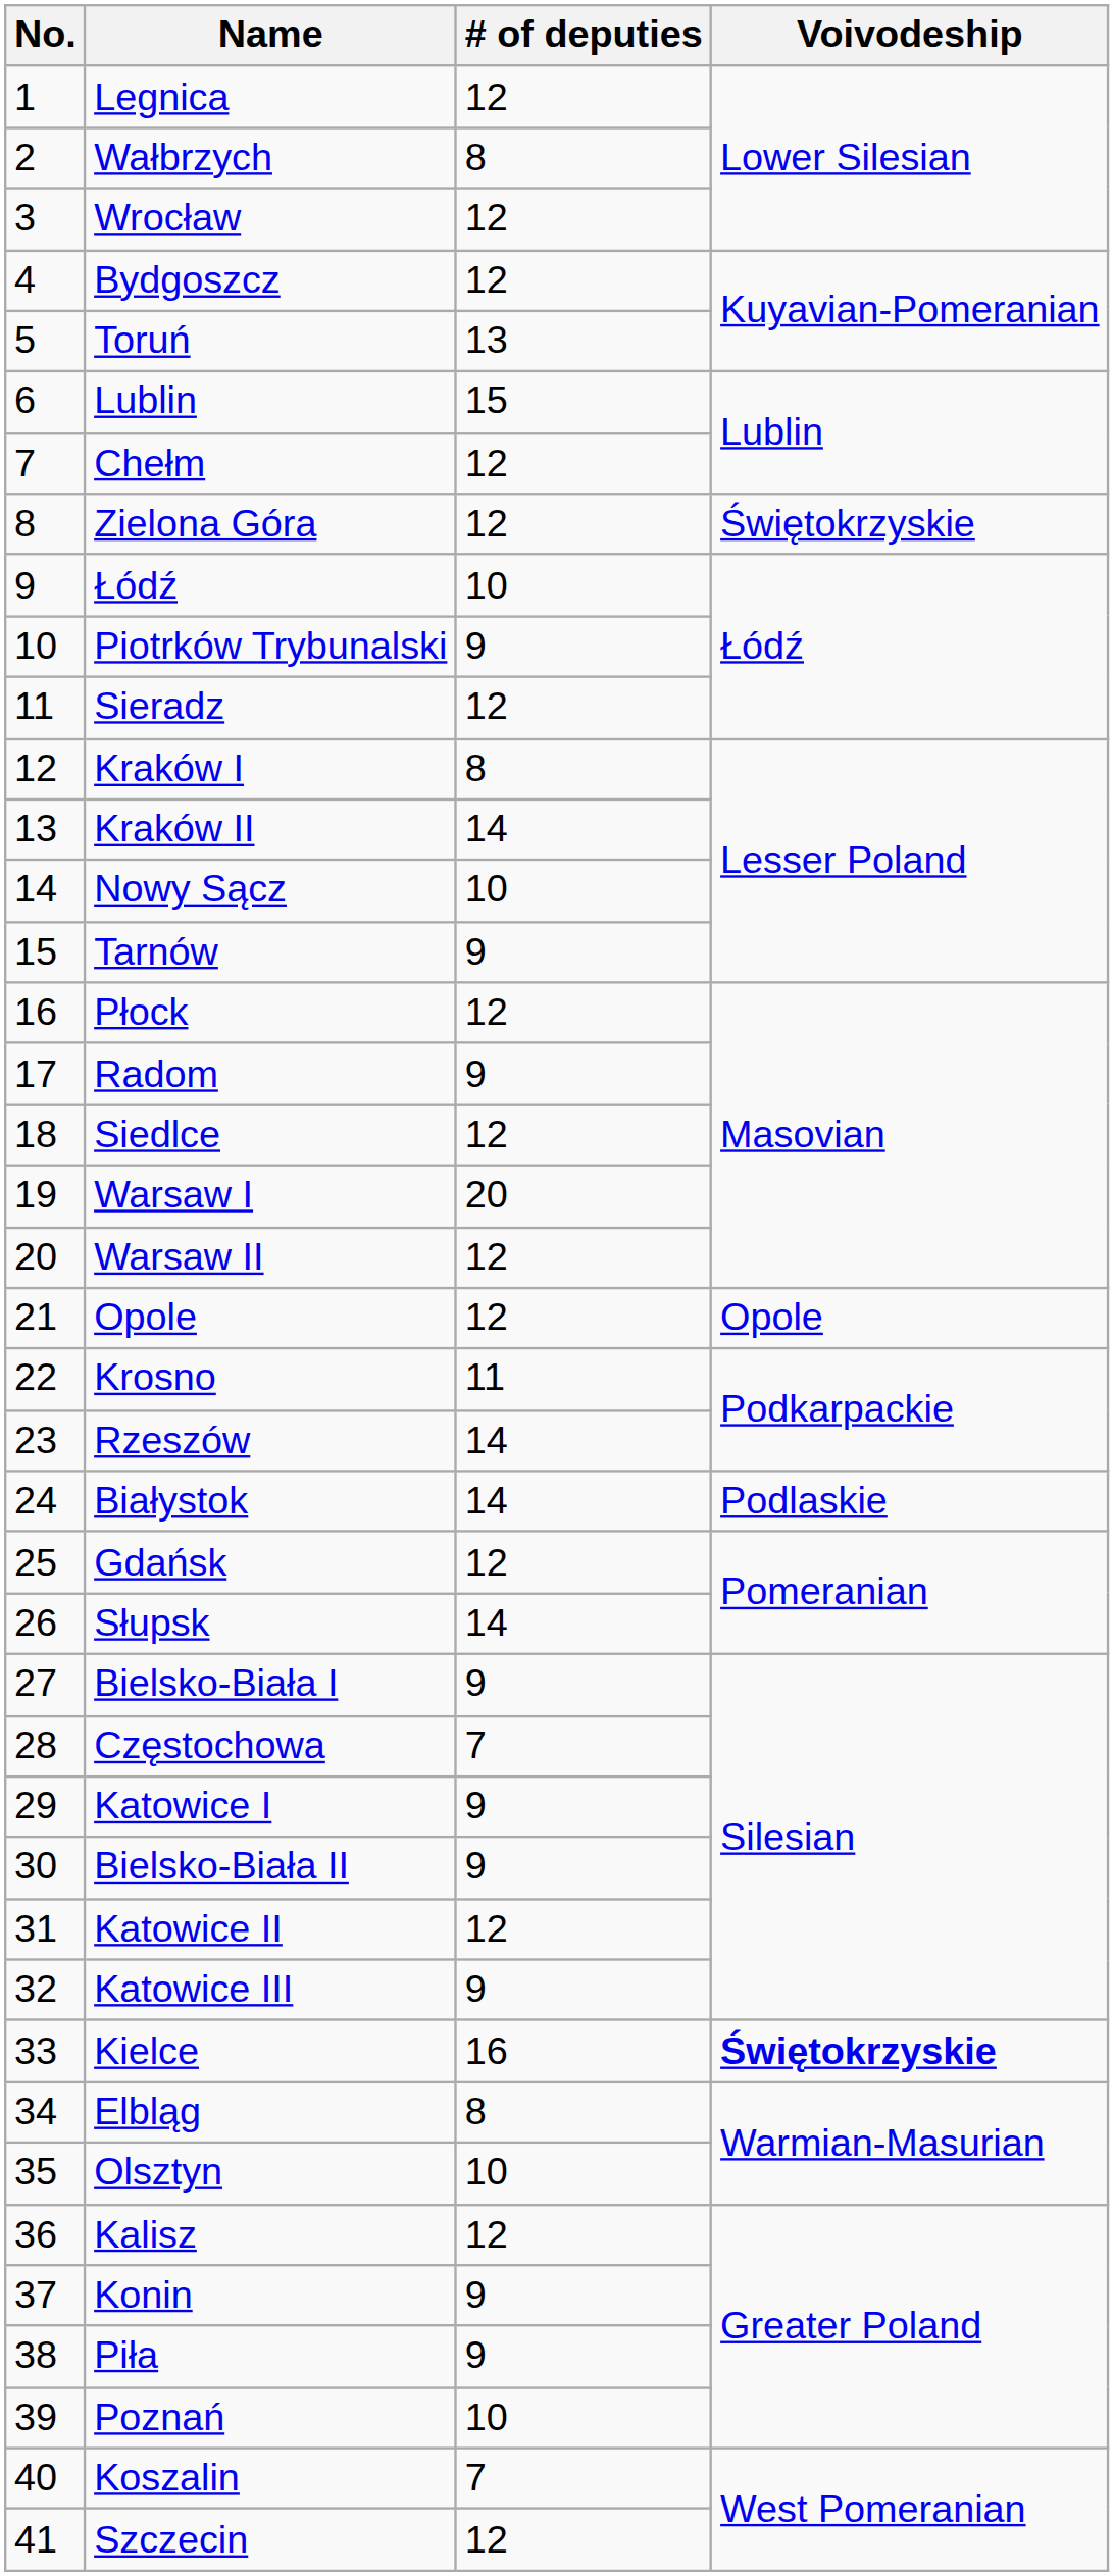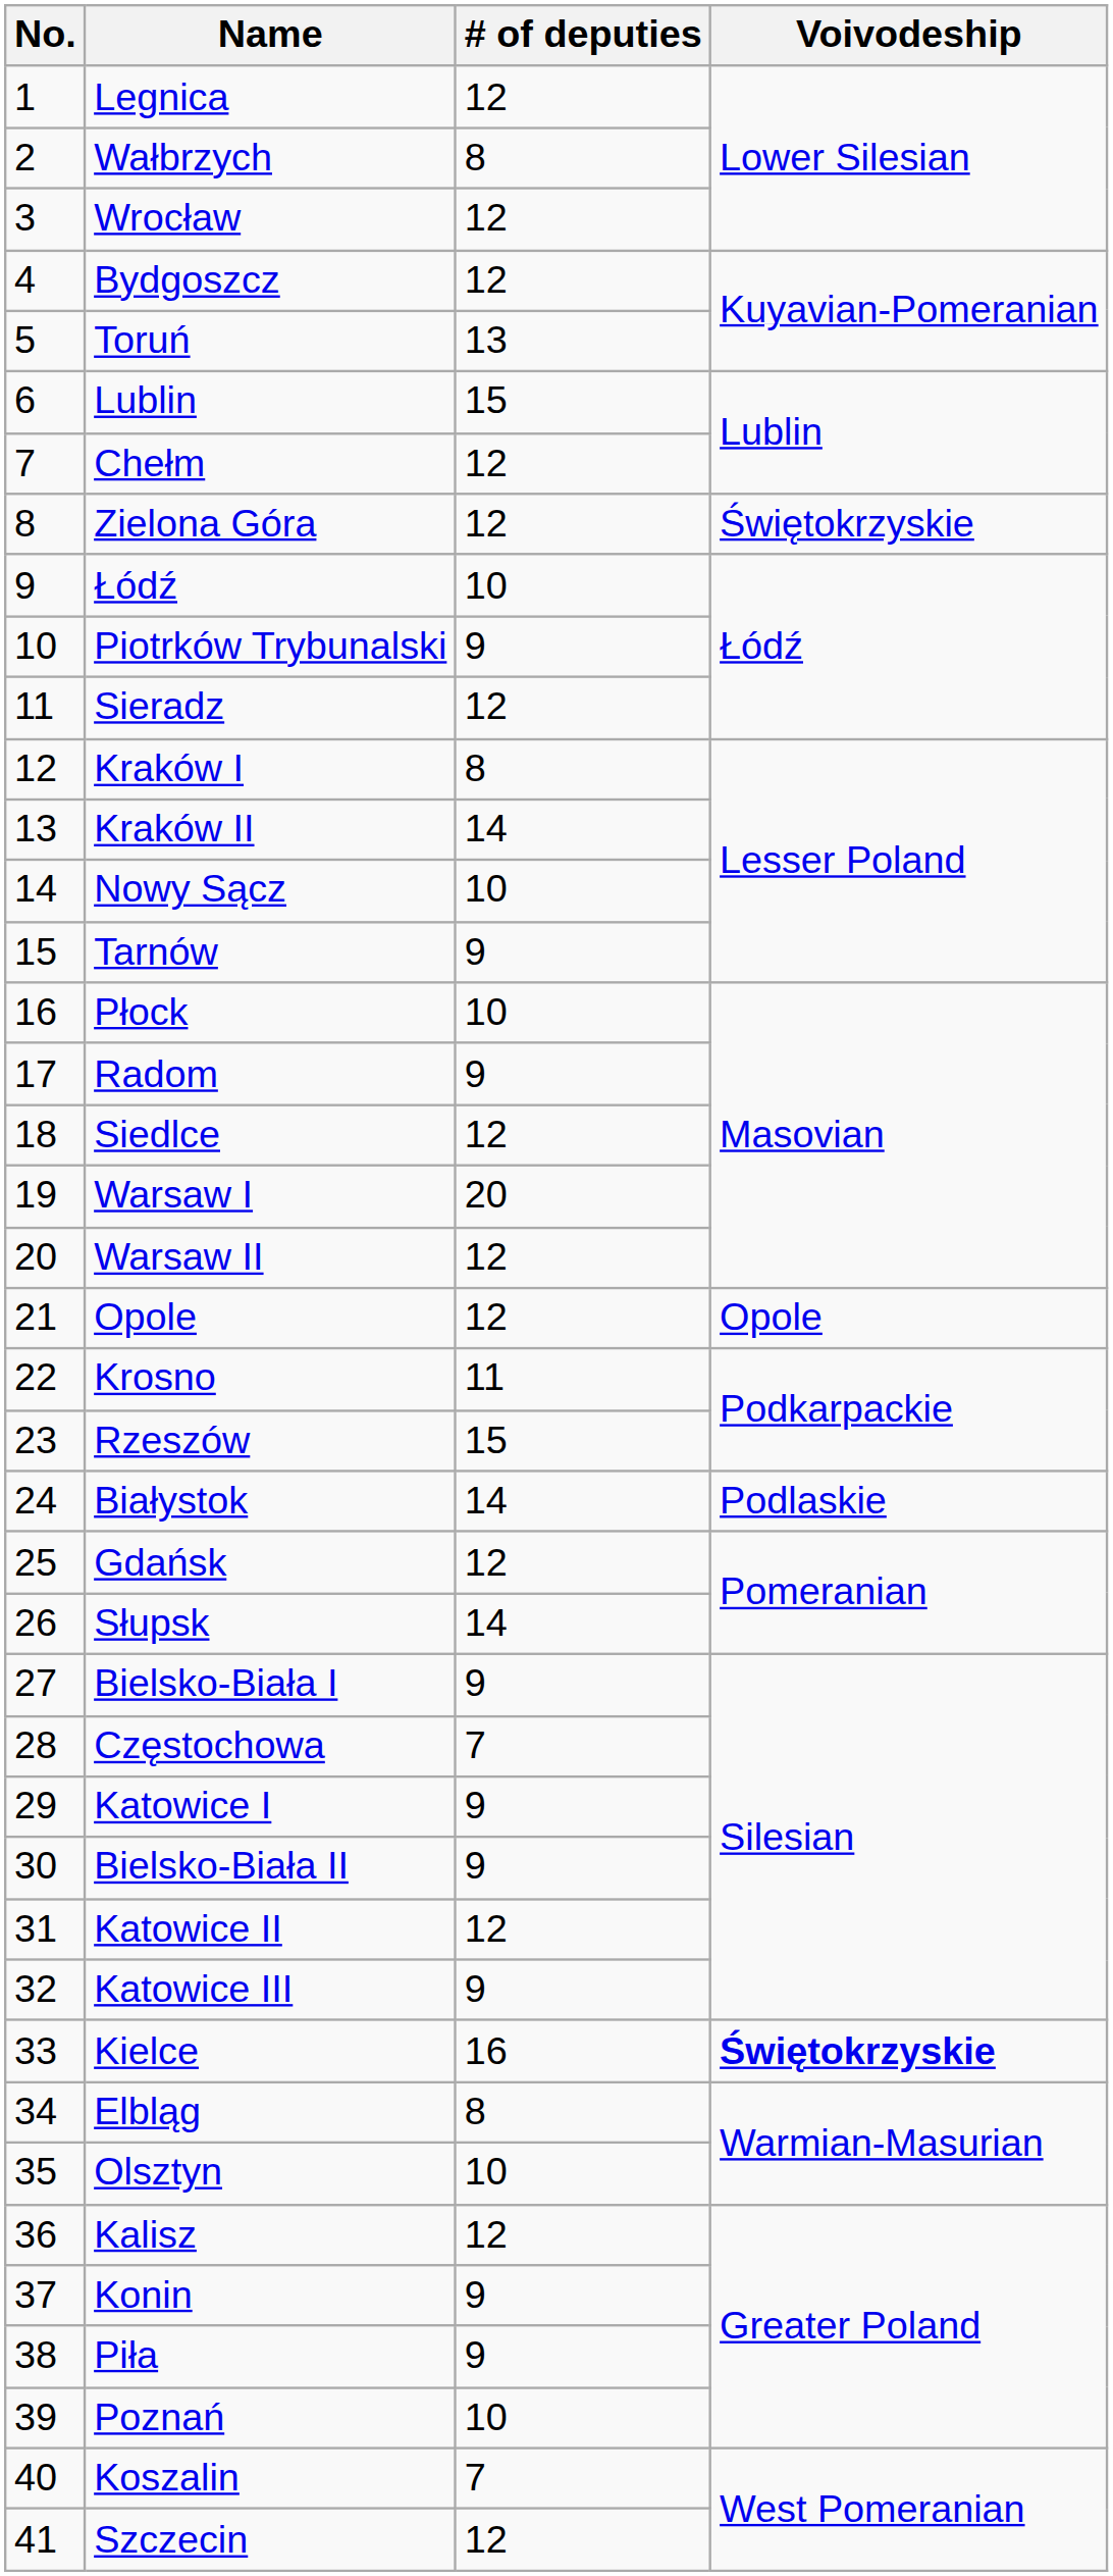Płock | # of deputies: 12 -> 10
Rzeszów | # of deputies: 14 -> 15
